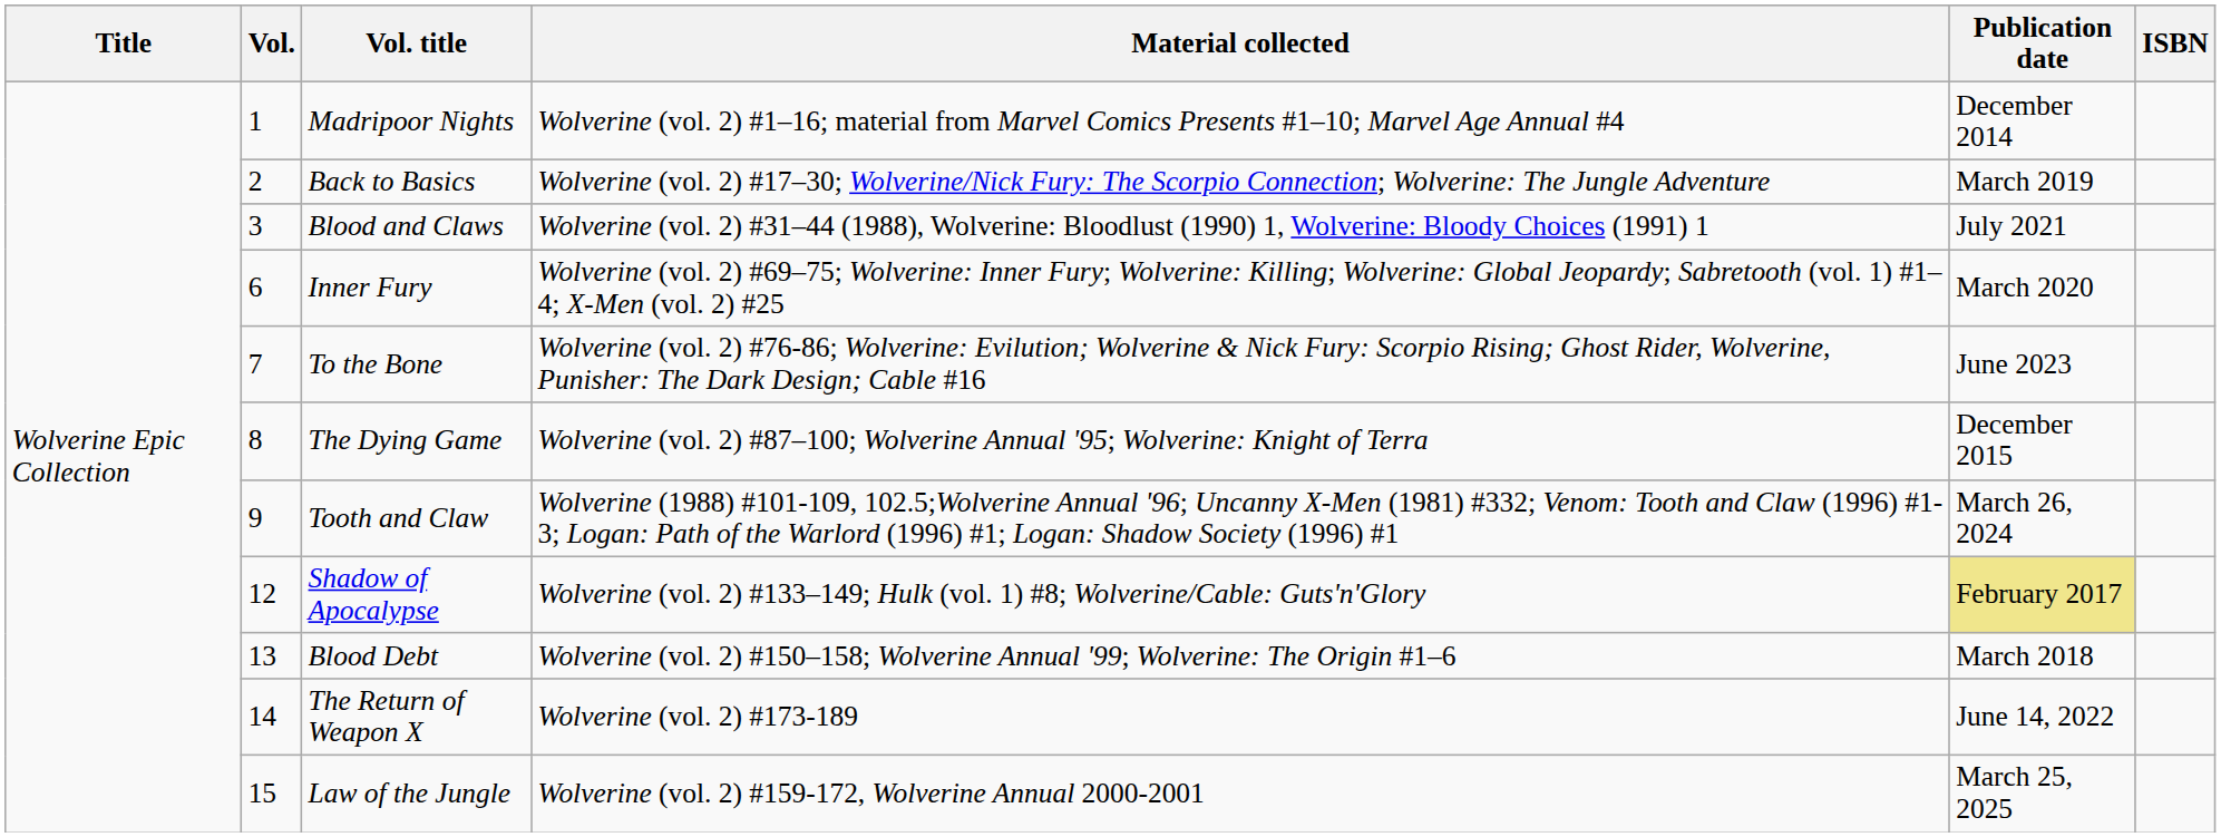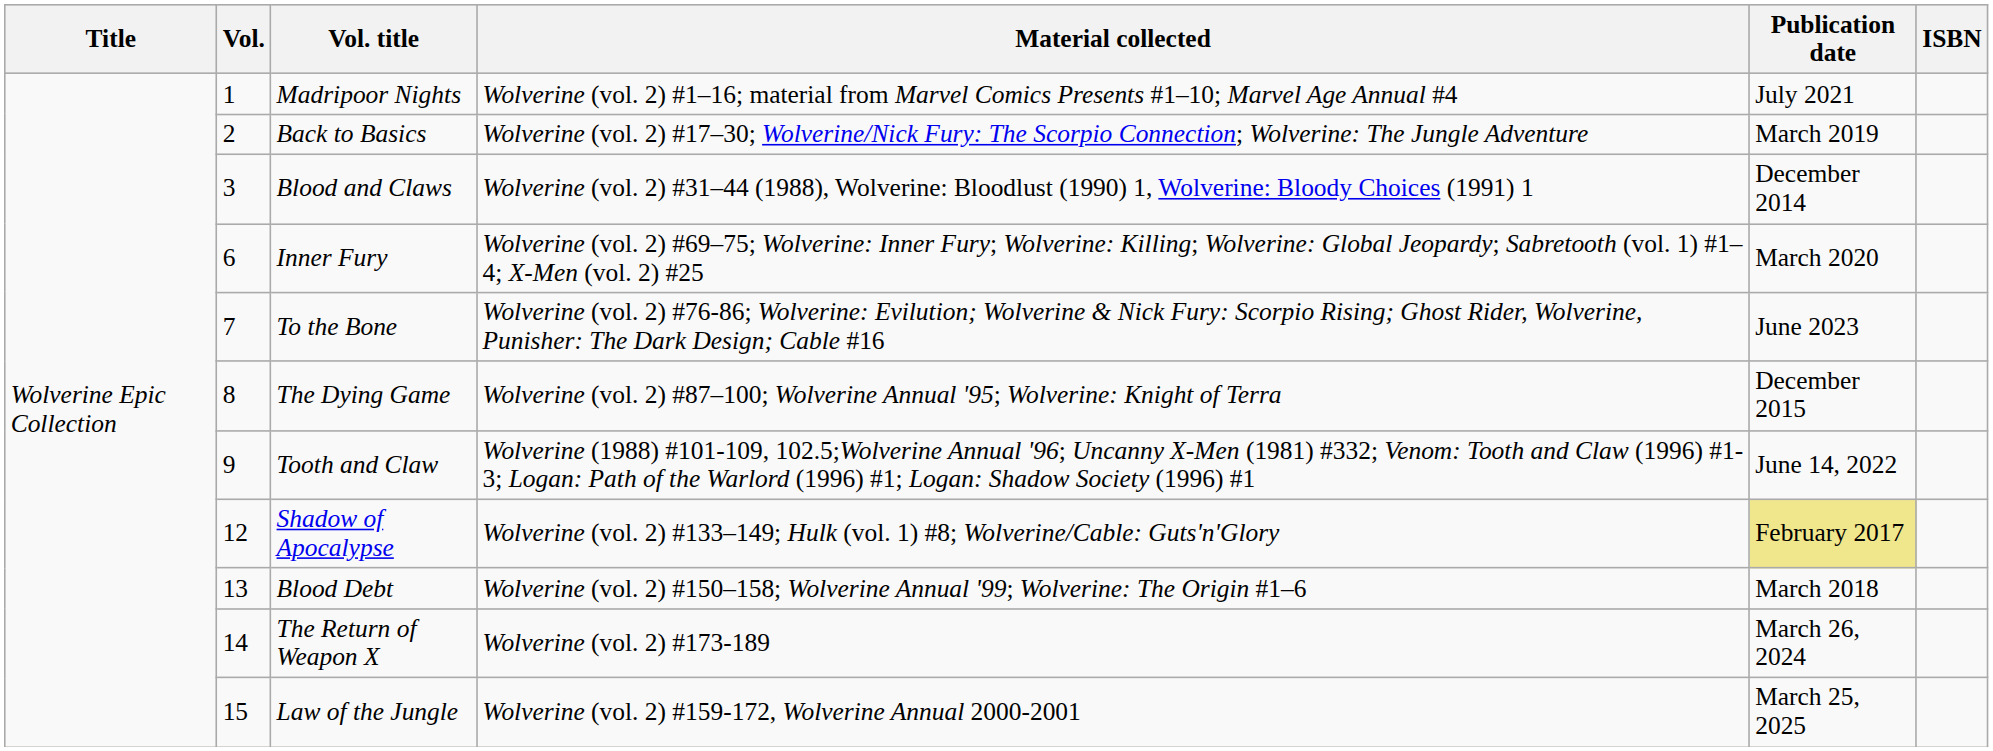Madripoor Nights | Publication date: December 2014 -> July 2021
Blood and Claws | Publication date: July 2021 -> December 2014
Tooth and Claw | Publication date: March 26, 2024 -> June 14, 2022
The Return of Weapon X | Publication date: June 14, 2022 -> March 26, 2024
